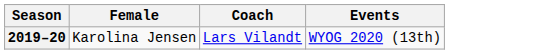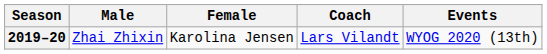+ column: Male | Zhai Zhixin
